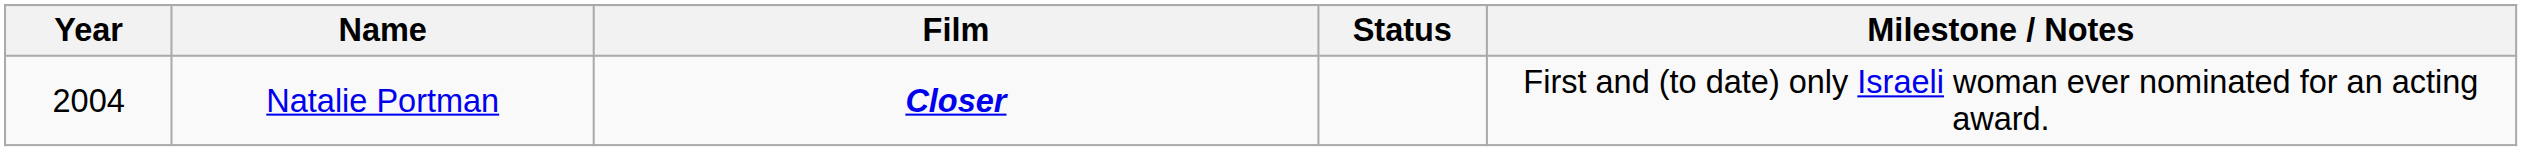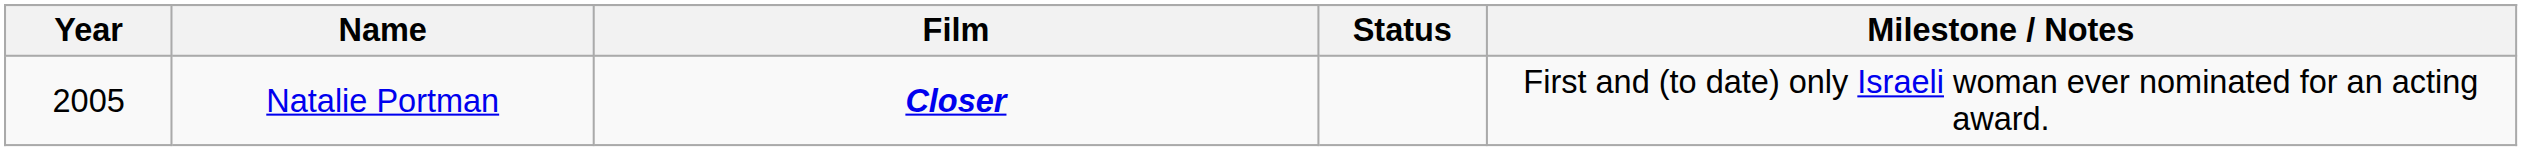Natalie Portman | Year: 2004 -> 2005
